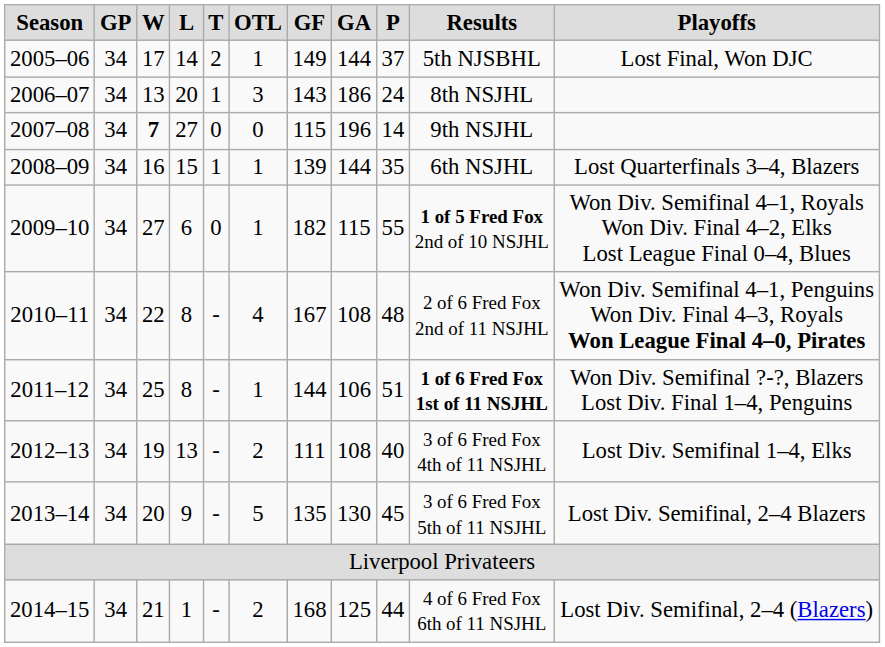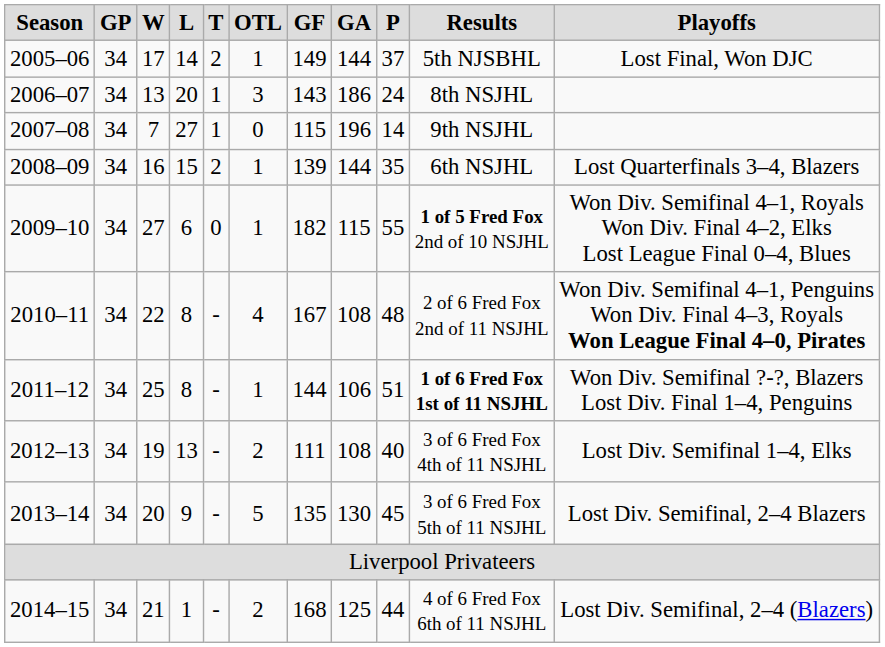2007–08 | W: bold -> normal
2007–08 | T: 0 -> 1
2008–09 | T: 1 -> 2
